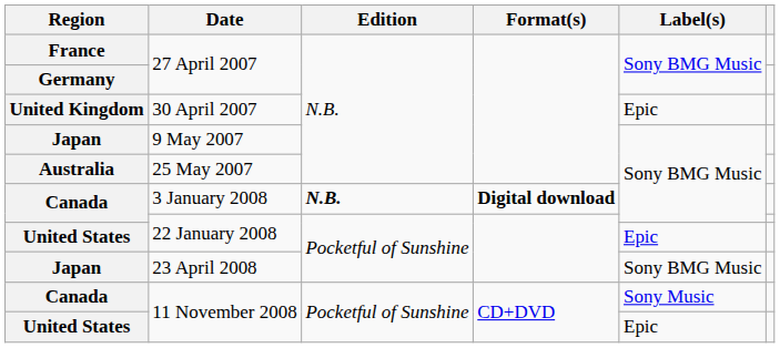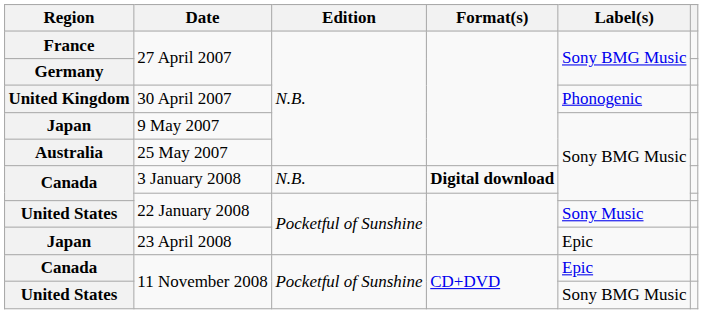30 April 2007 | Label(s): Epic -> Phonogenic
3 January 2008 | Edition: bold -> normal
United States / 22 January 2008 | Label(s): Epic -> Sony Music
23 April 2008 | Label(s): Sony BMG Music -> Epic
Canada / 11 November 2008 | Label(s): Sony Music -> Epic
United States / 11 November 2008 | Label(s): Epic -> Sony BMG Music
